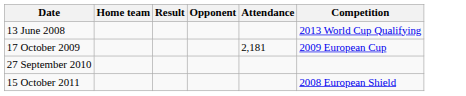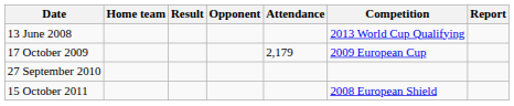+ column: Report
17 October 2009 | Attendance: 2,181 -> 2,179
